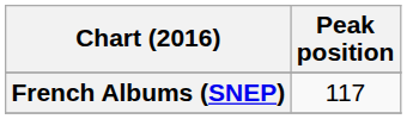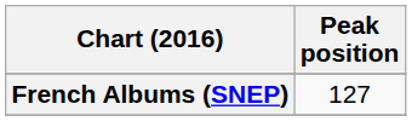French Albums (SNEP) | Peak position: 117 -> 127
